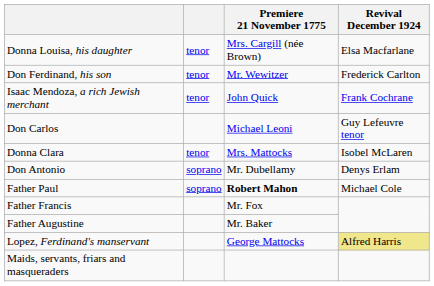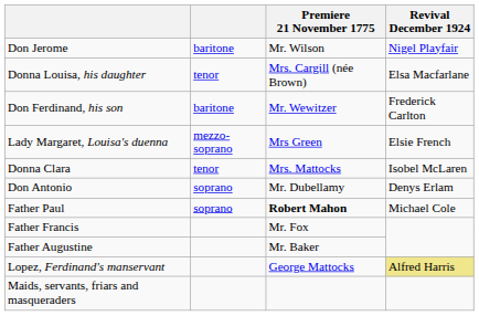+ row: Don Jerome | baritone | Mr. Wilson | Nigel Playfair
Don Ferdinand, his son | column 2: tenor -> baritone
- row: Isaac Mendoza, a rich Jewish merchant | tenor | John Quick | Frank Cochrane
- row: Don Carlos | Michael Leoni | Guy Lefeuvre tenor
+ row: Lady Margaret, Louisa's duenna | mezzo-soprano | Mrs Green | Elsie French
